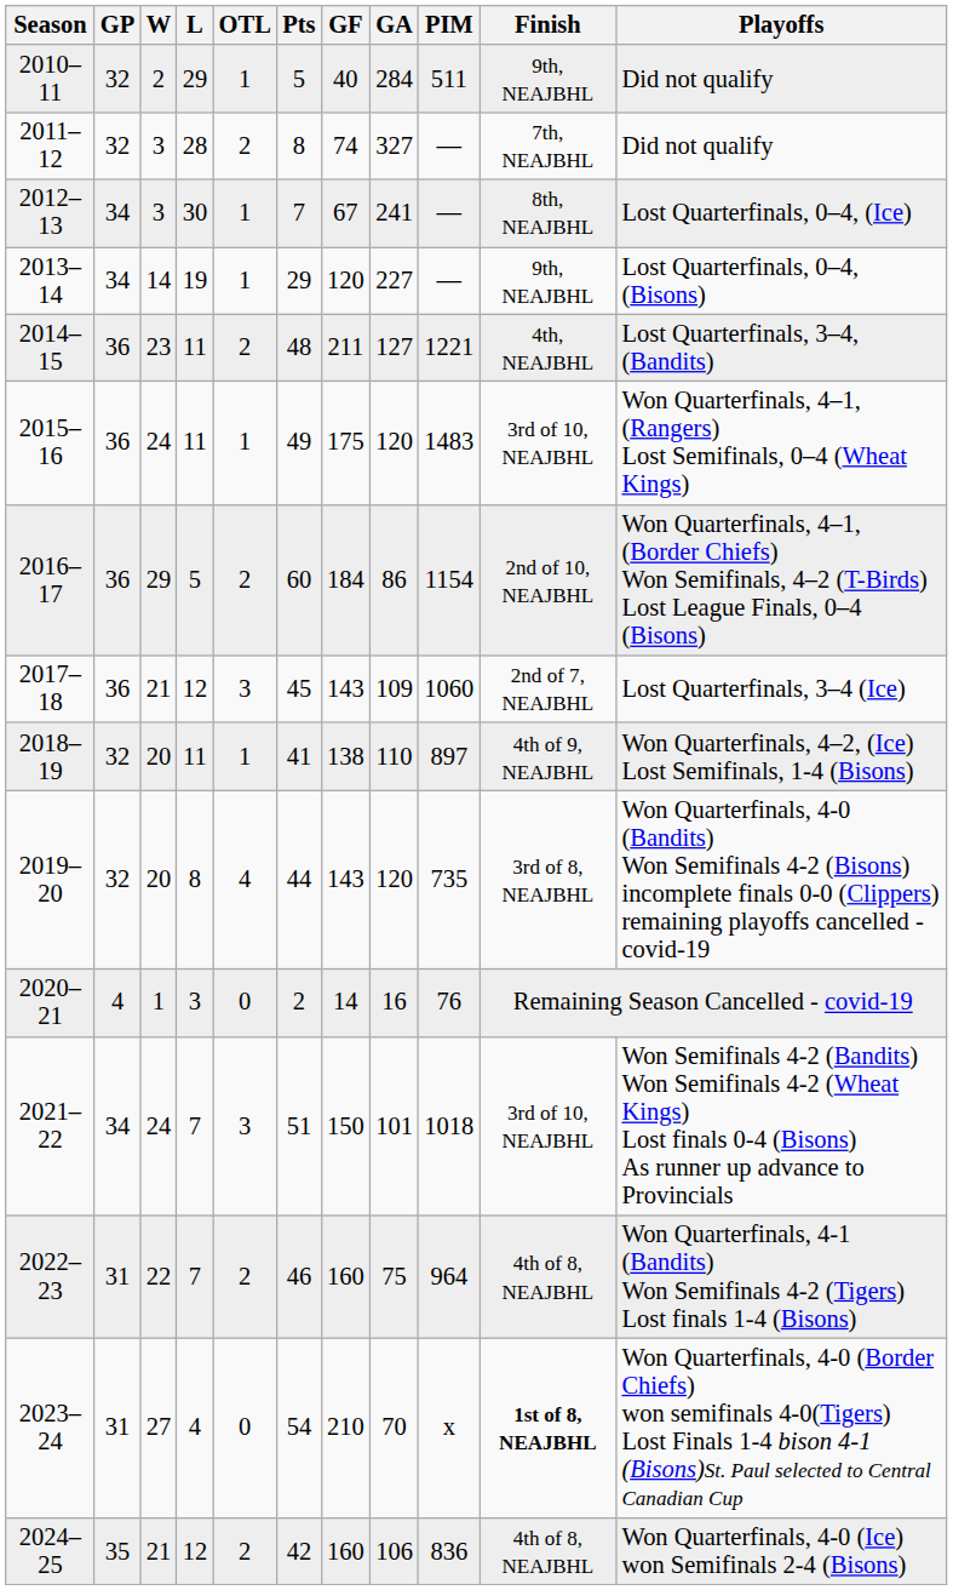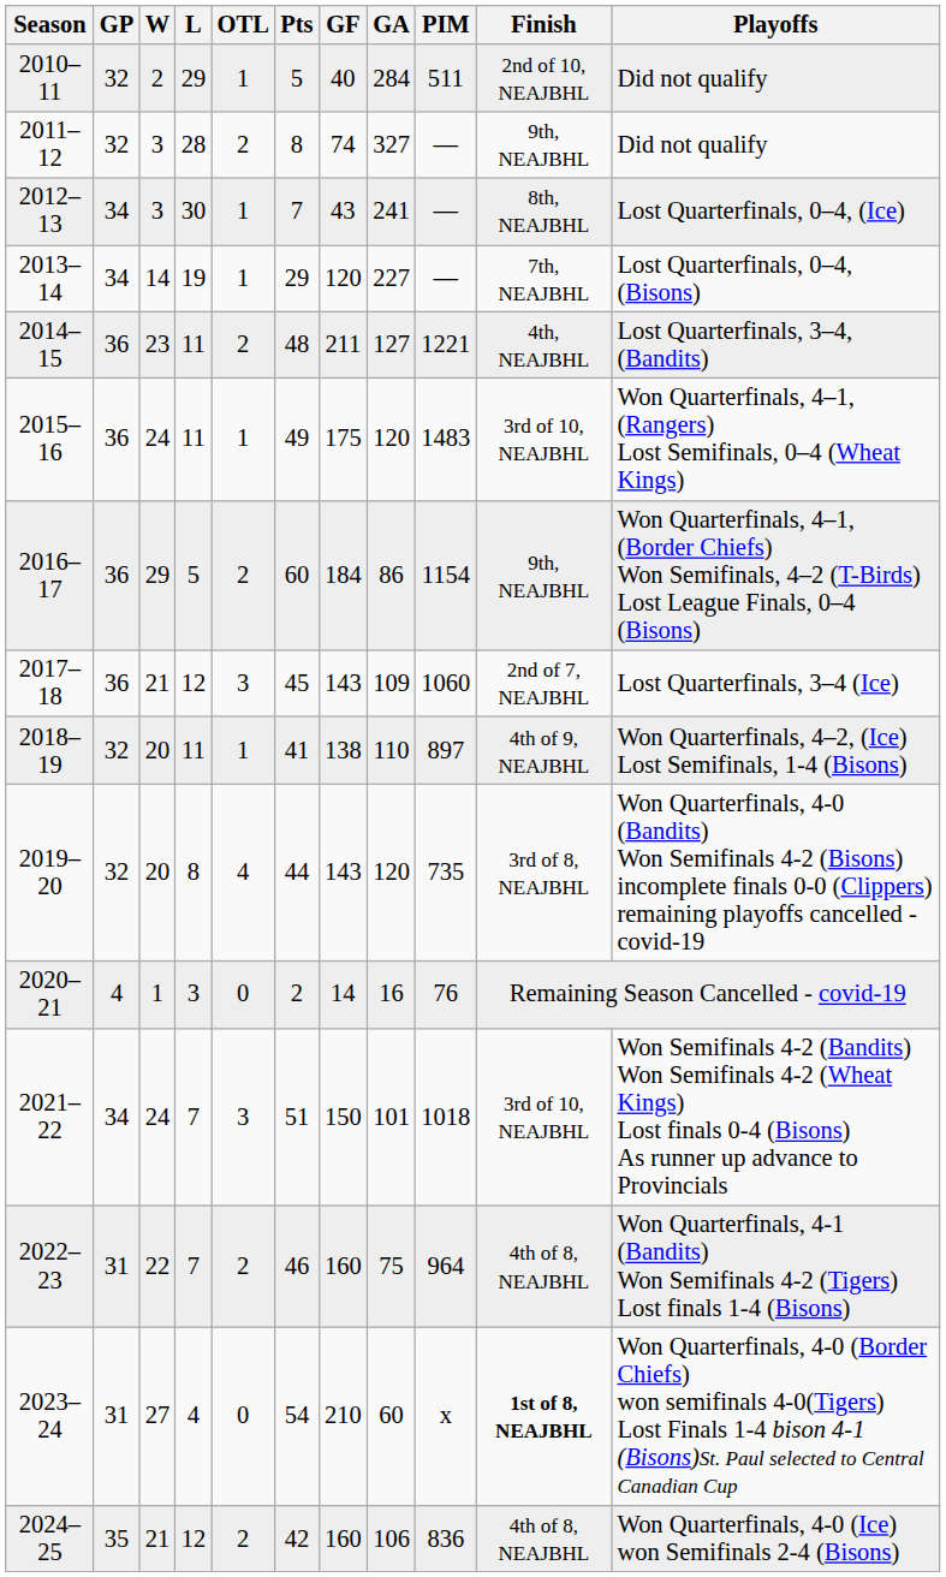2010–11 | Finish: 9th, NEAJBHL -> 2nd of 10, NEAJBHL
2011–12 | Finish: 7th, NEAJBHL -> 9th, NEAJBHL
2012–13 | GF: 67 -> 43
2013–14 | Finish: 9th, NEAJBHL -> 7th, NEAJBHL
2016–17 | Finish: 2nd of 10, NEAJBHL -> 9th, NEAJBHL
2023–24 | GA: 70 -> 60
